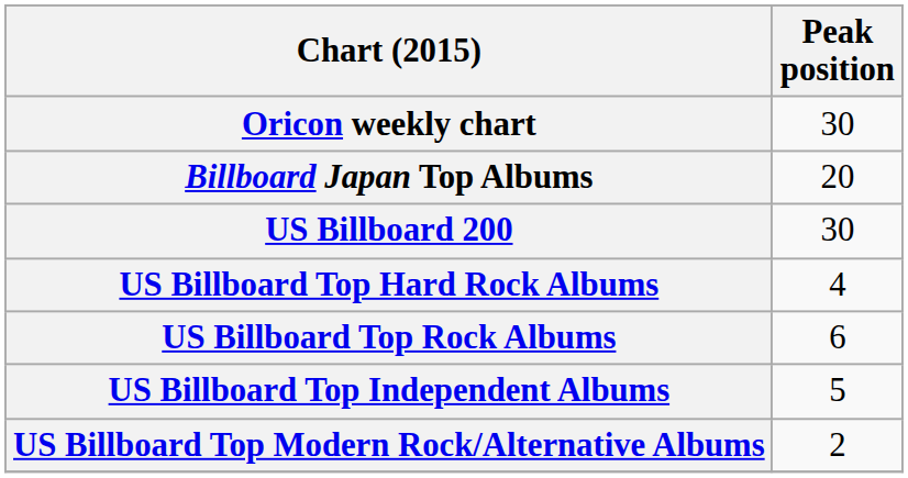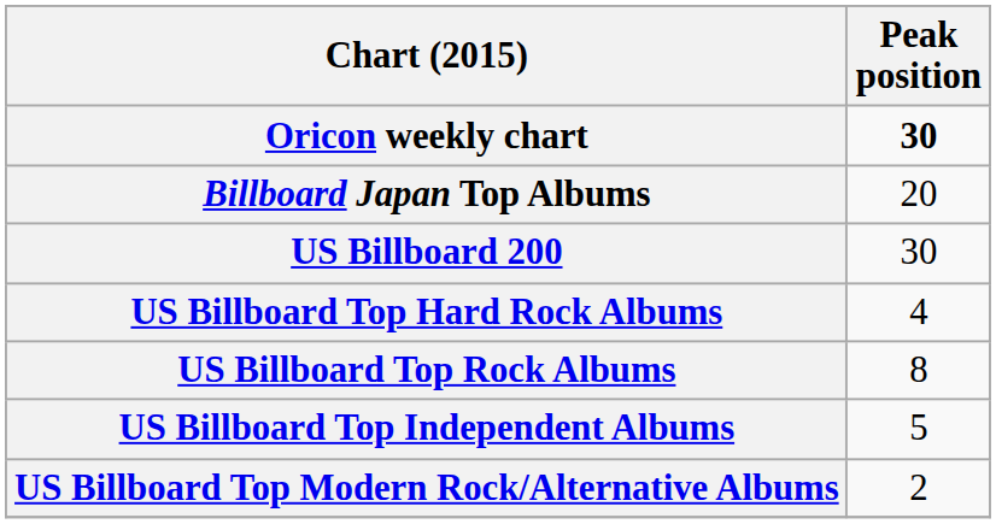Oricon weekly chart | Peak position: normal -> bold
US Billboard Top Rock Albums | Peak position: 6 -> 8
